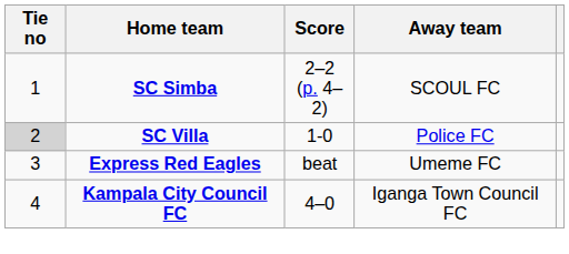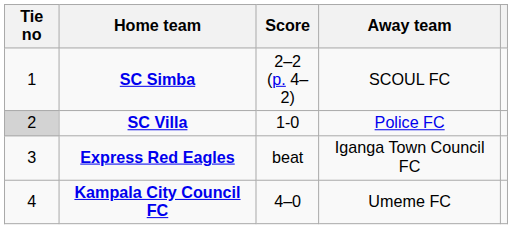Express Red Eagles | Away team: Umeme FC -> Iganga Town Council FC
Kampala City Council FC | Away team: Iganga Town Council FC -> Umeme FC
